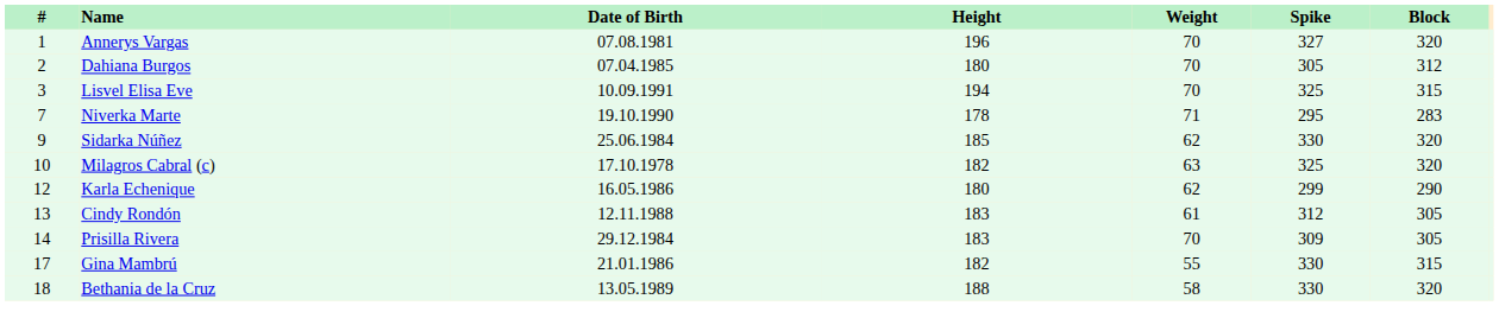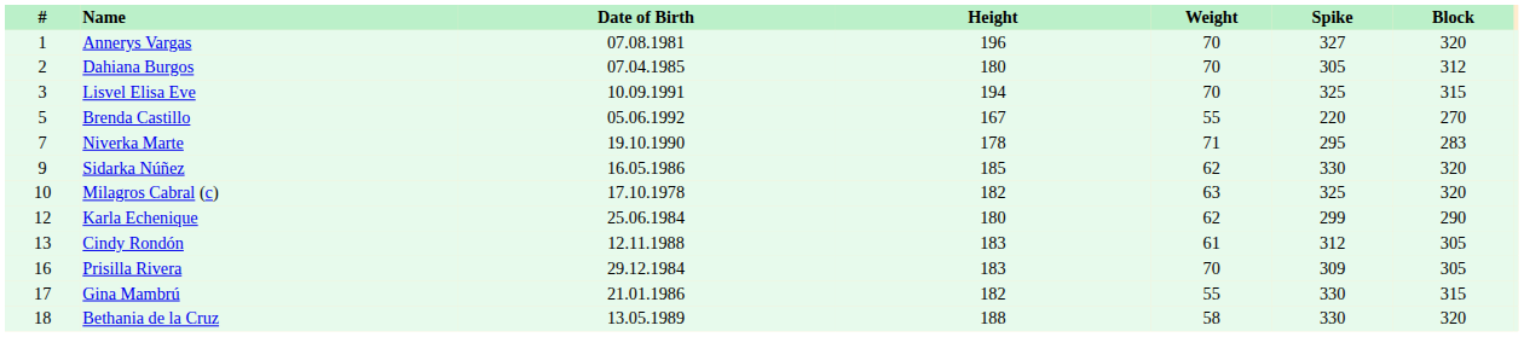+ row: 5 | Brenda Castillo | 05.06.1992 | 167 | 55 | 220 | 270
Sidarka Núñez | Date of Birth: 25.06.1984 -> 16.05.1986
Karla Echenique | Date of Birth: 16.05.1986 -> 25.06.1984
Prisilla Rivera | #: 14 -> 16
